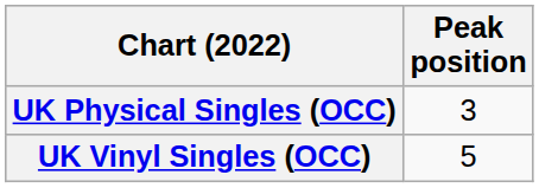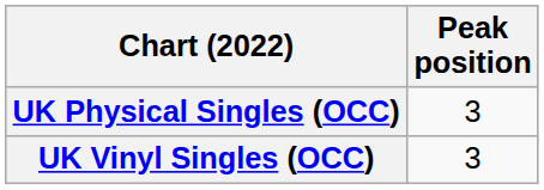UK Vinyl Singles (OCC) | Peak position: 5 -> 3
